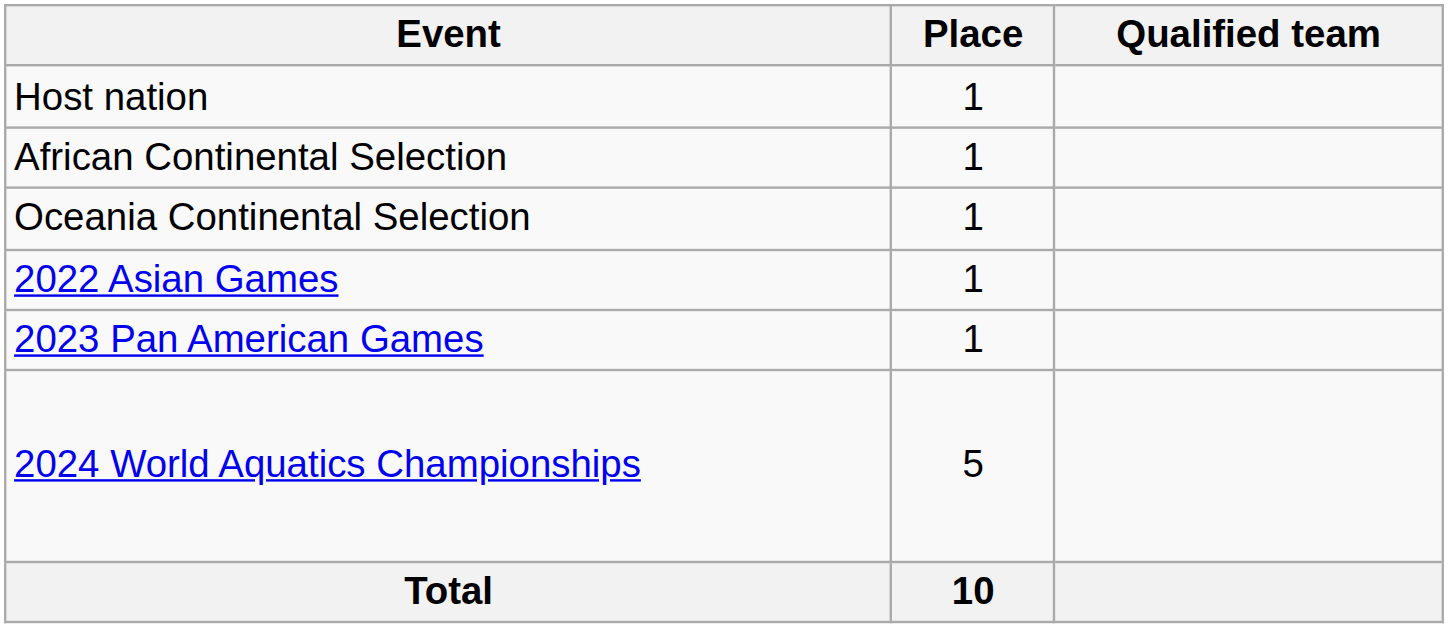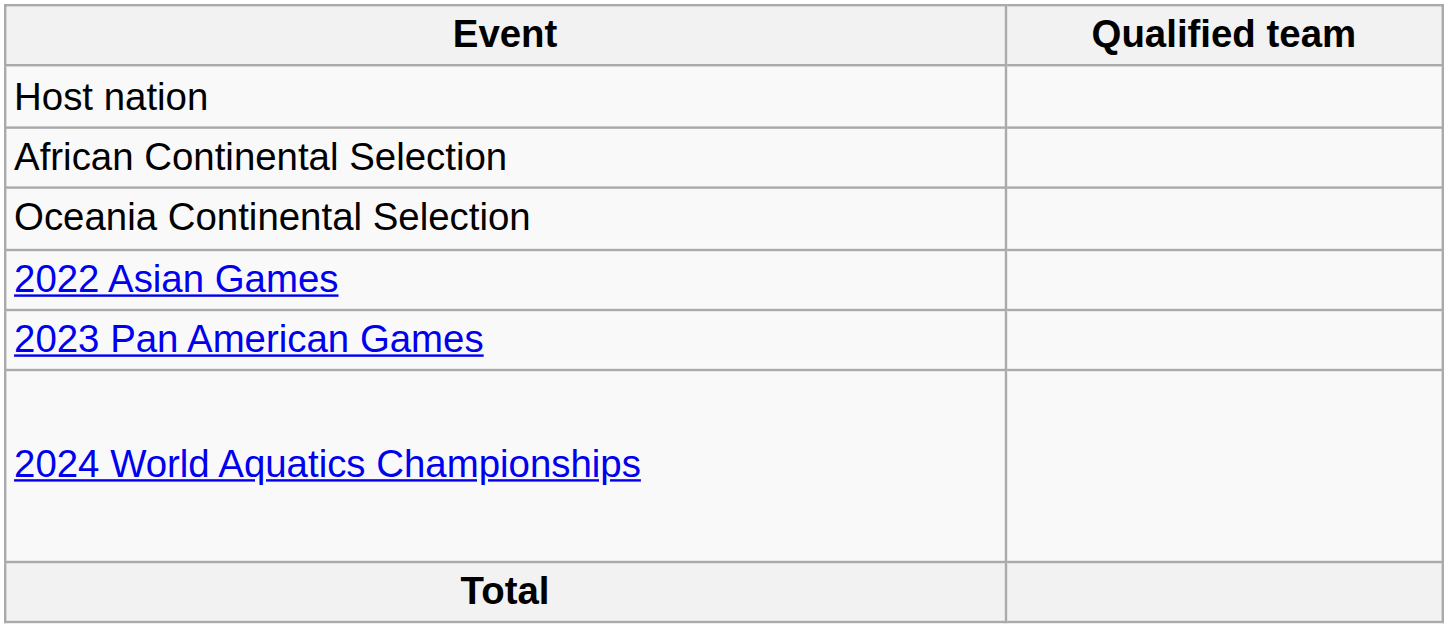- column: Place | 1 | 1 | 1 | 1 | 1 | 5 | 10
